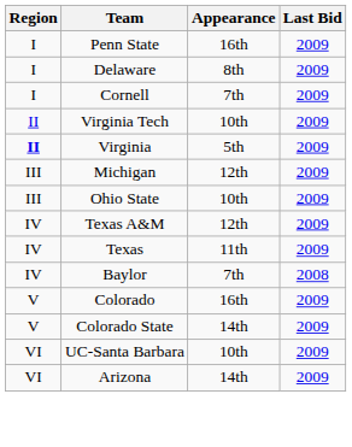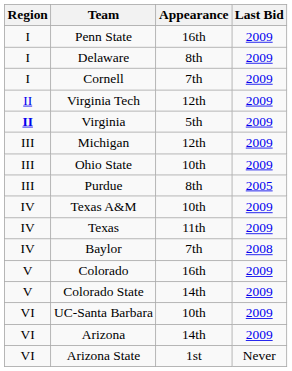Virginia Tech | Appearance: 10th -> 12th
+ row: III | Purdue | 8th | 2005
Texas A&M | Appearance: 12th -> 10th
+ row: VI | Arizona State | 1st | Never
